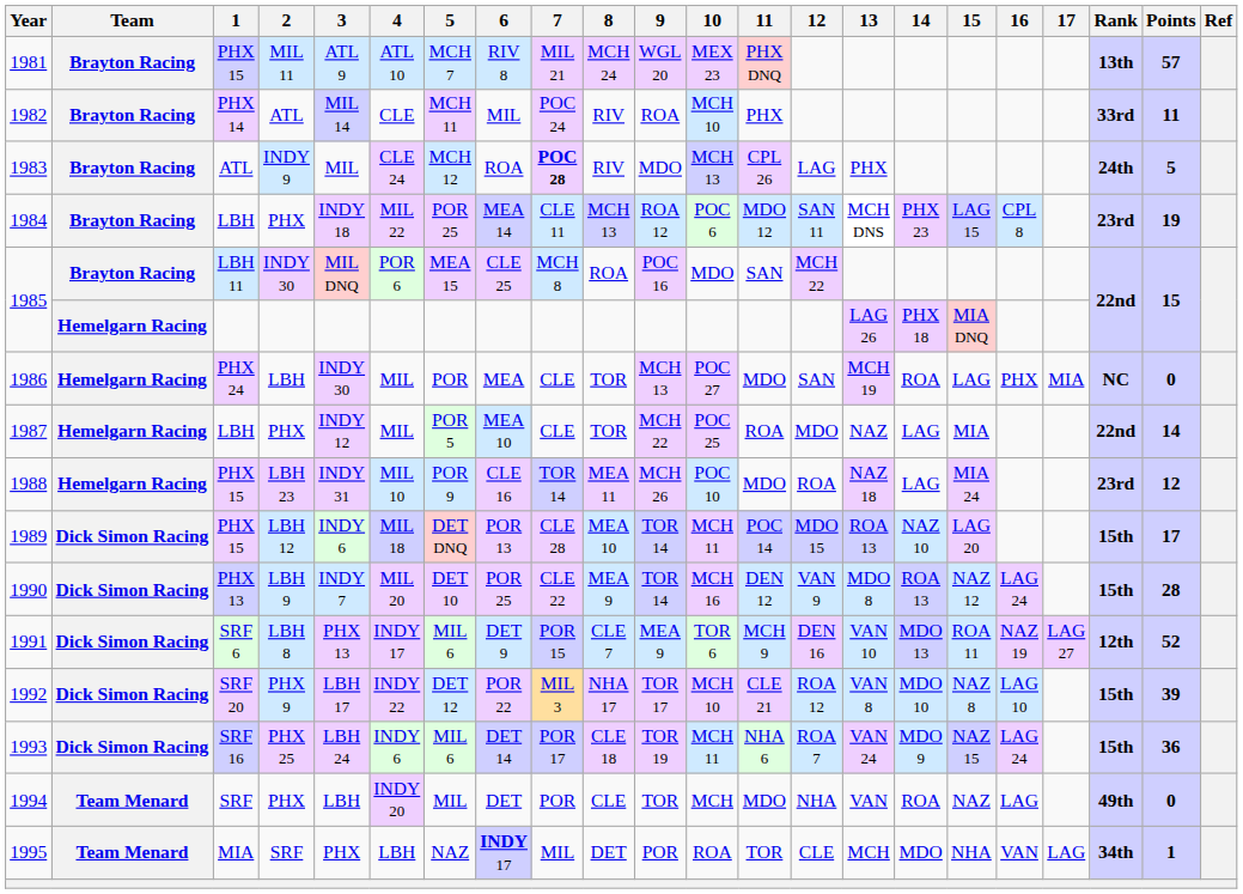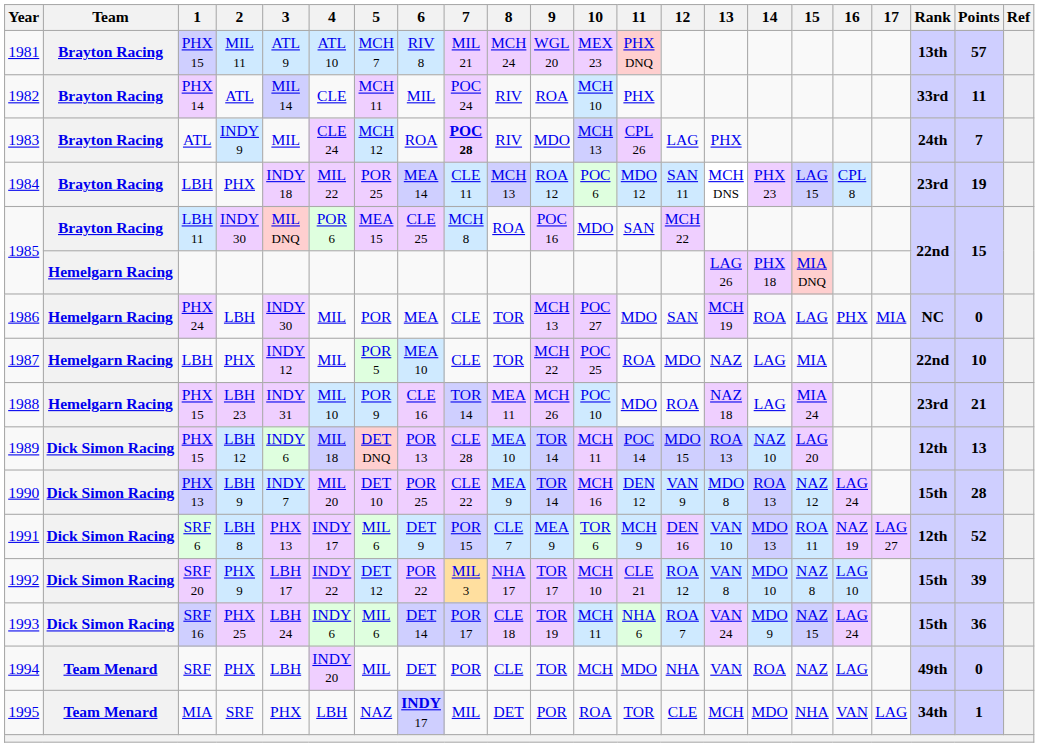1983 | Points: 5 -> 7
1987 | Points: 14 -> 10
1988 | Points: 12 -> 21
1989 | Rank: 15th -> 12th
1989 | Points: 17 -> 13
